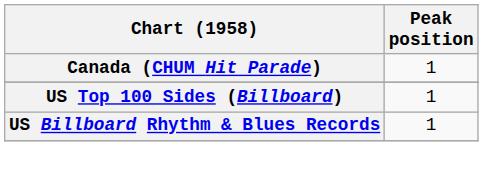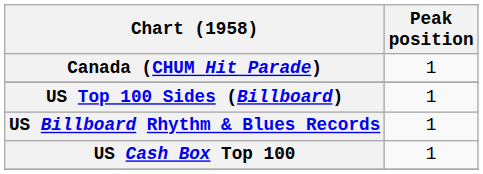+ row: US Cash Box Top 100 | 1
